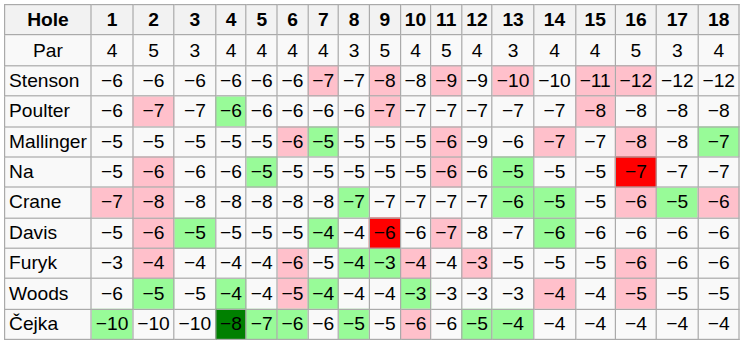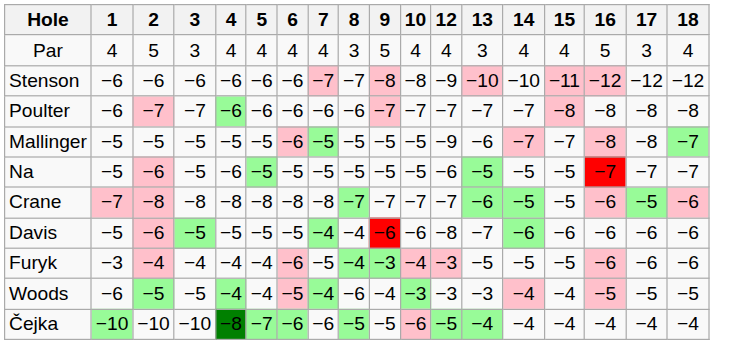- column: 11 | 5 | −9 | −7 | −6 | −6 | −7 | −7 | −4 | −3 | −6
Na | 3: −6 -> −5
Woods | 8: −4 -> −6
